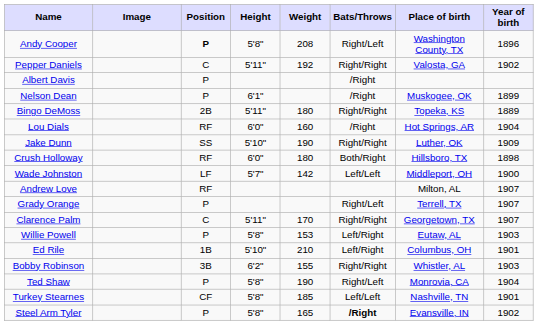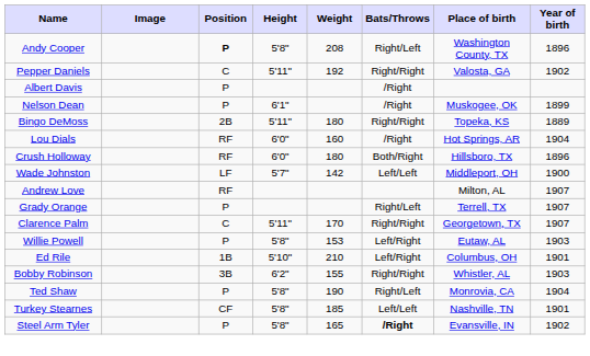- row: Jake Dunn | SS | 5'10" | 190 | Right/Right | Luther, OK | 1909
Crush Holloway | Year of birth: 1898 -> 1896
